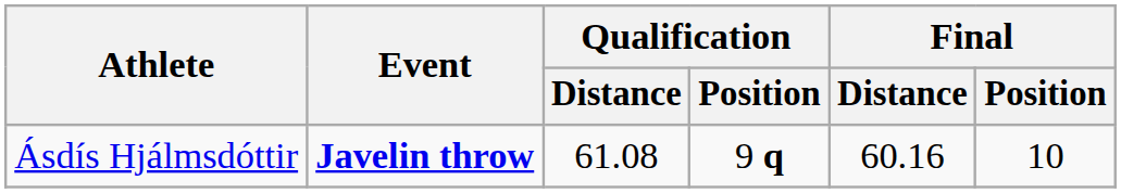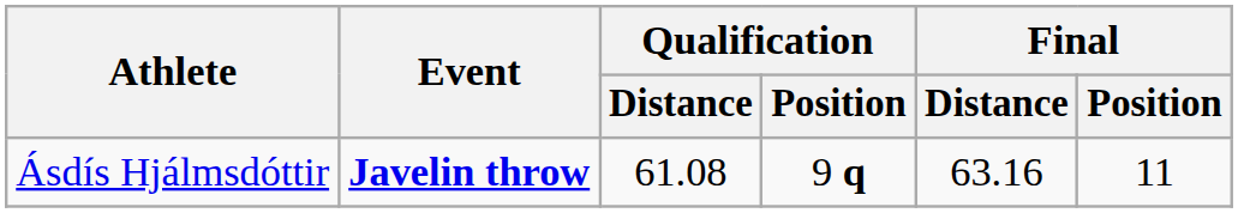Ásdís Hjálmsdóttir | Final / Distance: 60.16 -> 63.16
Ásdís Hjálmsdóttir | Final / Position: 10 -> 11
